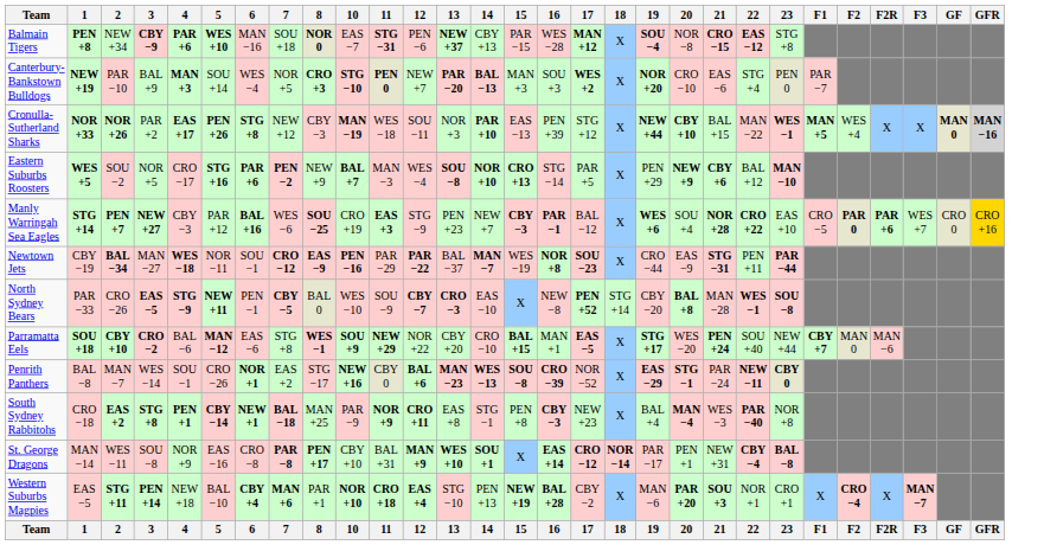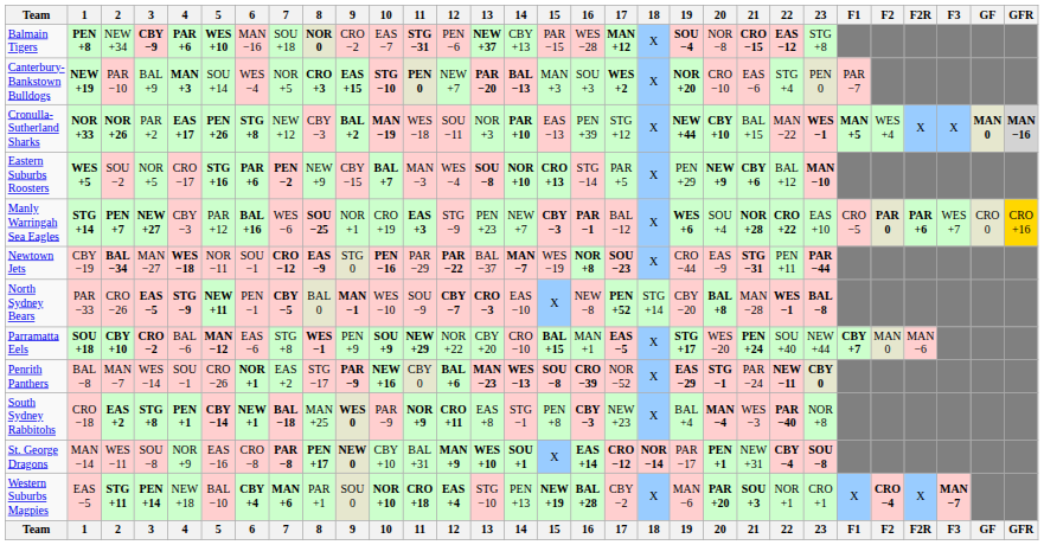+ column: 9 | CRO −2 | EAS +15 | BAL +2 | CBY −15 | NOR +1 | STG 0 | MAN −1 | PEN +9 | PAR −9 | WES 0 | NEW 0 | SOU 0 | 9
North Sydney Bears | 23: SOU −8 -> BAL −8
St. George Dragons | 20: normal -> bold
St. George Dragons | 23: BAL −8 -> SOU −8
